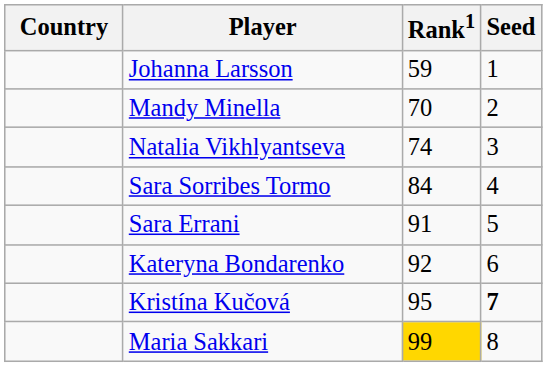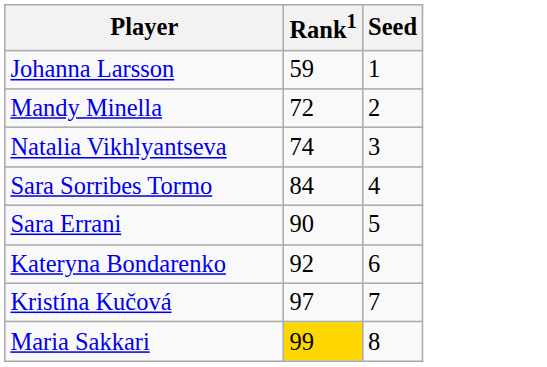- column: Country
Mandy Minella | Rank1: 70 -> 72
Sara Errani | Rank1: 91 -> 90
Kristína Kučová | Rank1: 95 -> 97
Kristína Kučová | Seed: bold -> normal
